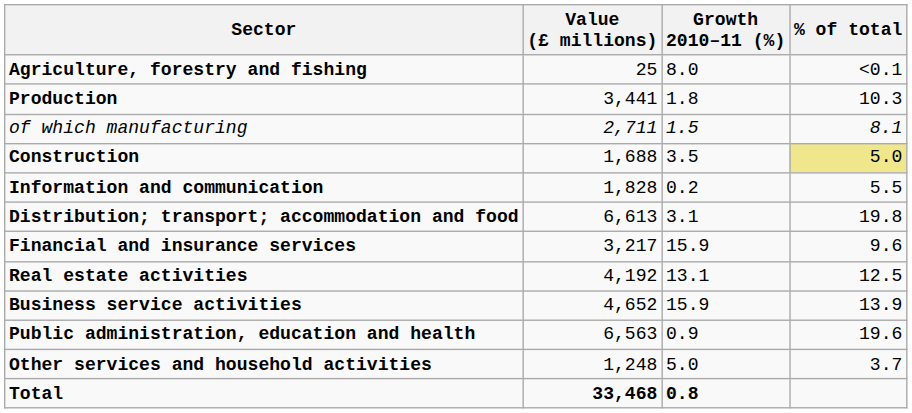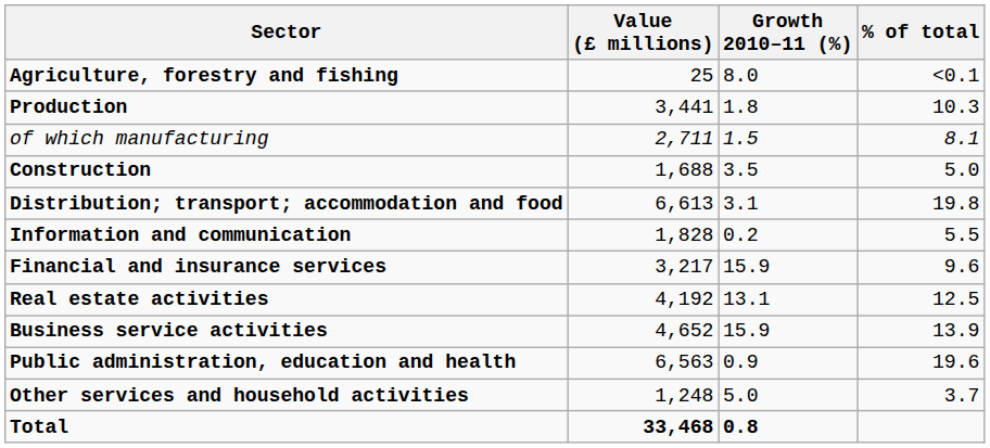Construction | % of total: khaki background -> no background
rows swapped: Distribution; transport; accommodation and food <-> Information and communication
